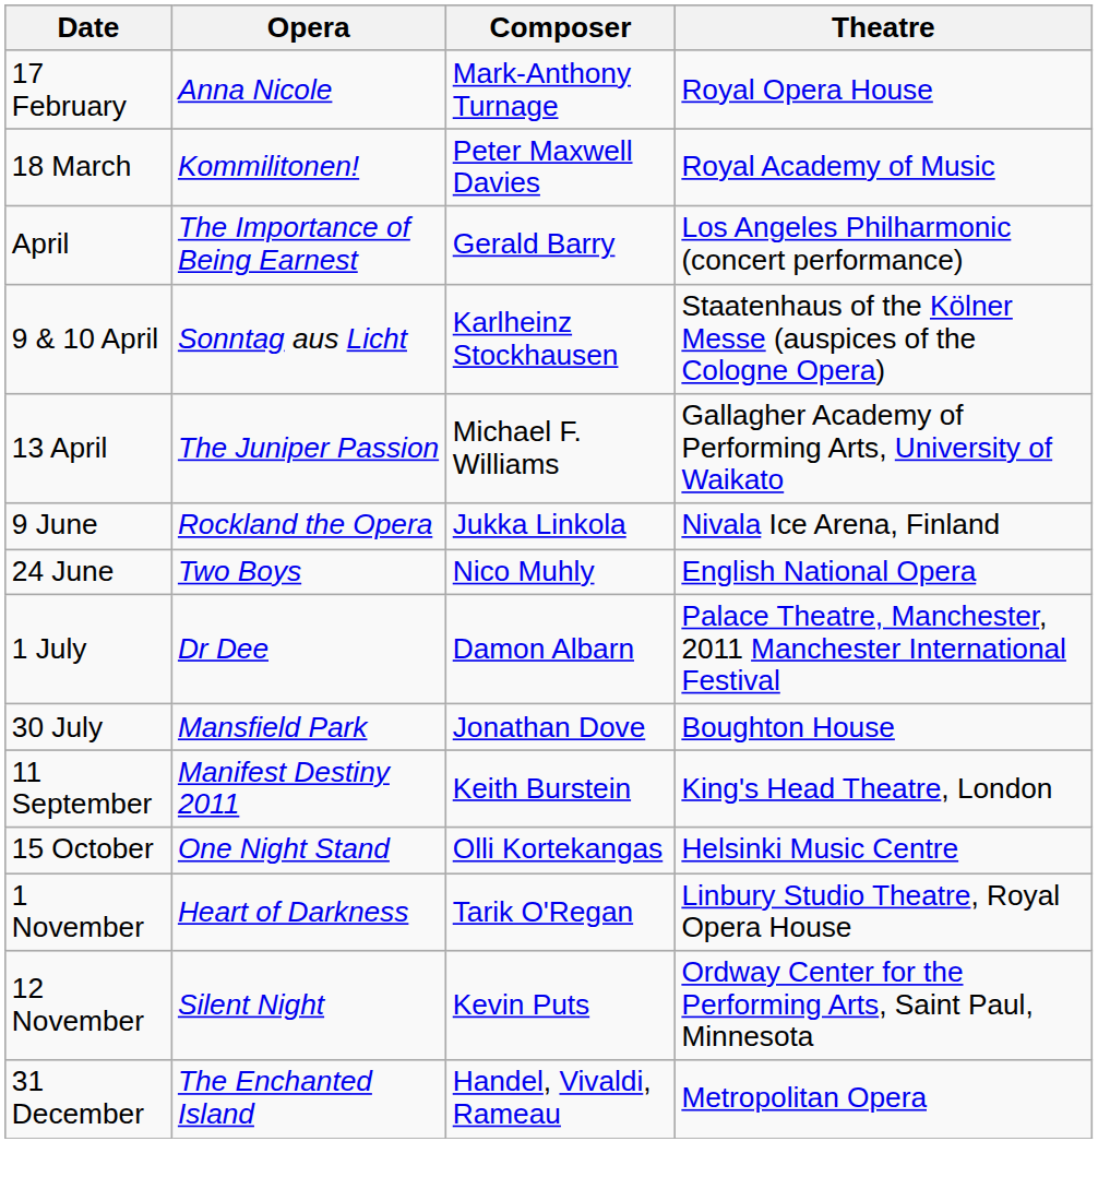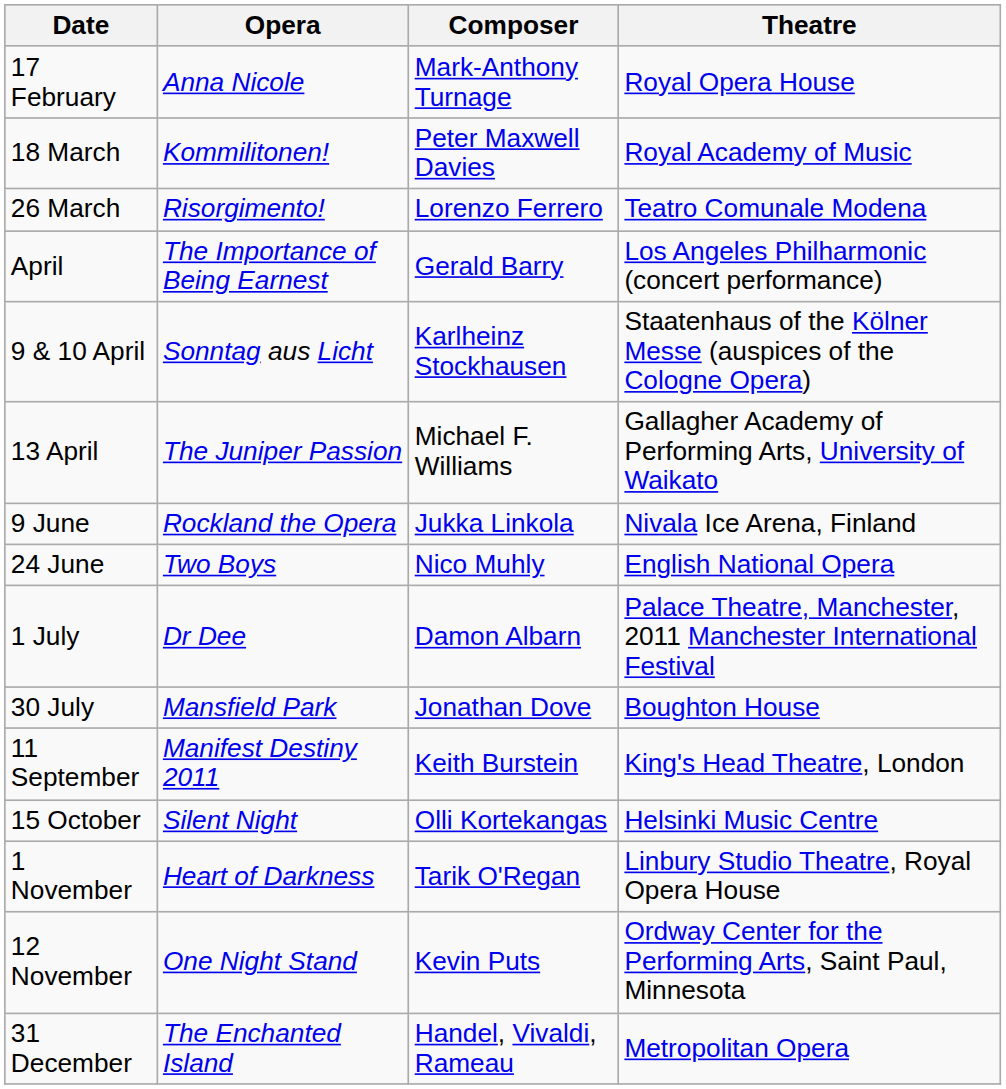+ row: 26 March | Risorgimento! | Lorenzo Ferrero | Teatro Comunale Modena
15 October | Opera: One Night Stand -> Silent Night
12 November | Opera: Silent Night -> One Night Stand
